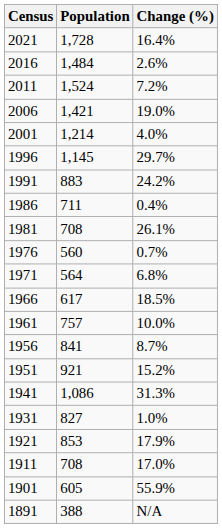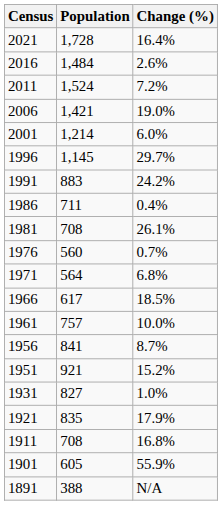2001 | Change (%): 4.0% -> 6.0%
- row: 1941 | 1,086 | 31.3%
1921 | Population: 853 -> 835
1911 | Change (%): 17.0% -> 16.8%
